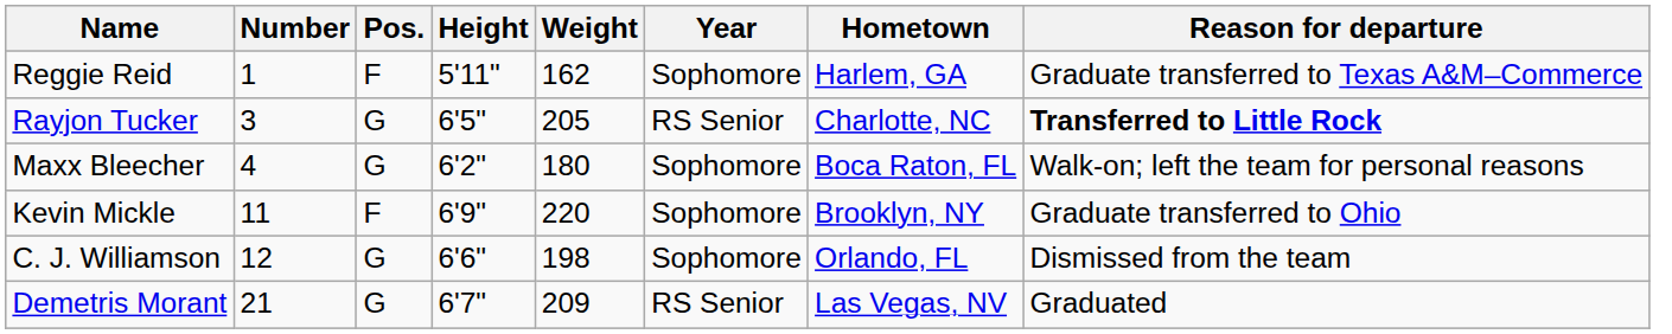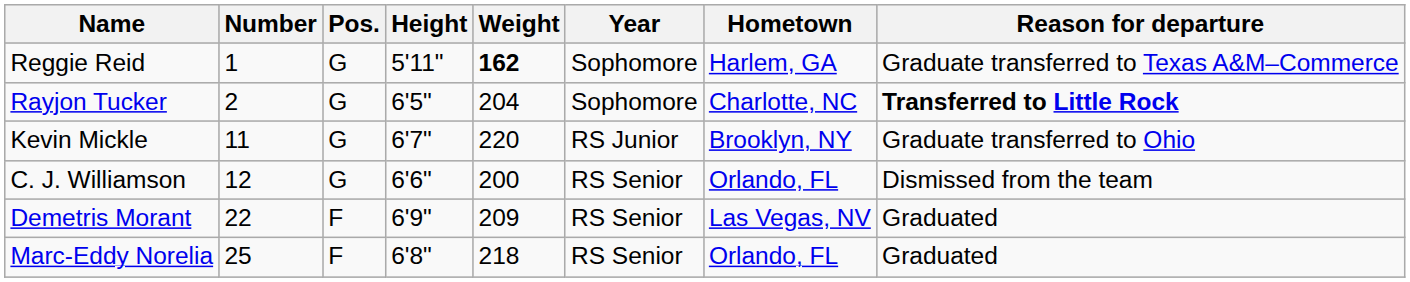Reggie Reid | Pos.: F -> G
Reggie Reid | Weight: normal -> bold
Rayjon Tucker | Number: 3 -> 2
Rayjon Tucker | Weight: 205 -> 204
Rayjon Tucker | Year: RS Senior -> Sophomore
- row: Maxx Bleecher | 4 | G | 6'2" | 180 | Sophomore | Boca Raton, FL | Walk-on; left the team for personal reasons
Kevin Mickle | Pos.: F -> G
Kevin Mickle | Height: 6'9" -> 6'7"
Kevin Mickle | Year: Sophomore -> RS Junior
C. J. Williamson | Weight: 198 -> 200
C. J. Williamson | Year: Sophomore -> RS Senior
Demetris Morant | Number: 21 -> 22
Demetris Morant | Pos.: G -> F
Demetris Morant | Height: 6'7" -> 6'9"
+ row: Marc-Eddy Norelia | 25 | F | 6'8" | 218 | RS Senior | Orlando, FL | Graduated
